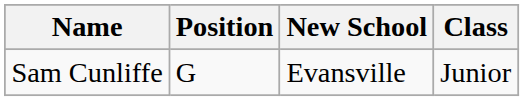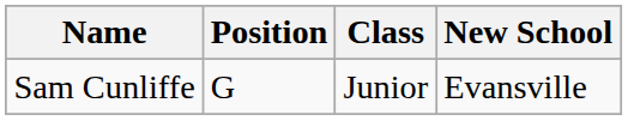columns swapped: Class <-> New School
